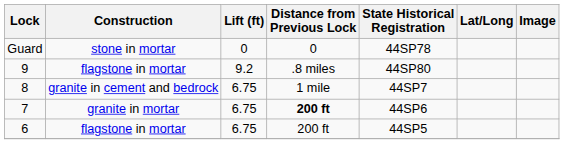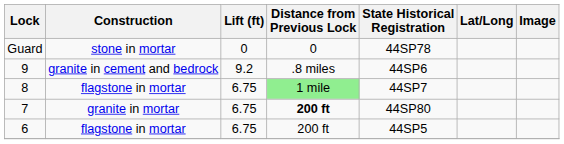9 | Construction: flagstone in mortar -> granite in cement and bedrock
9 | State Historical Registration: 44SP80 -> 44SP6
8 | Construction: granite in cement and bedrock -> flagstone in mortar
8 | Distance from Previous Lock: no background -> lightgreen background
7 | State Historical Registration: 44SP6 -> 44SP80
